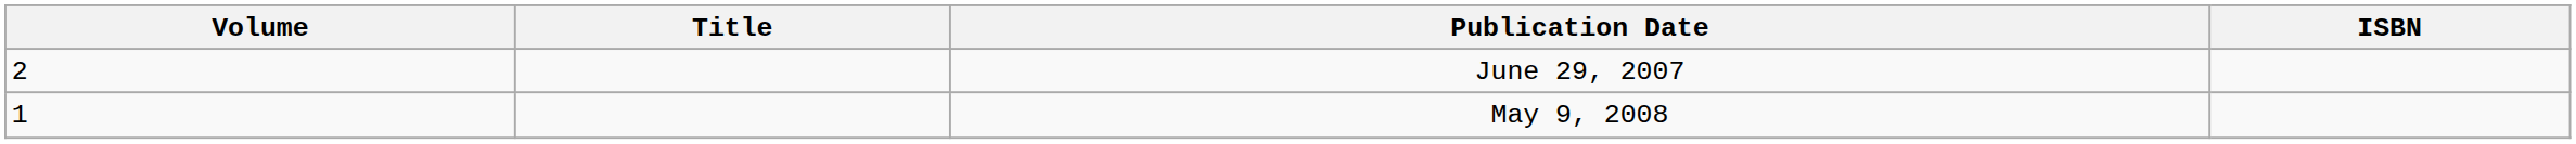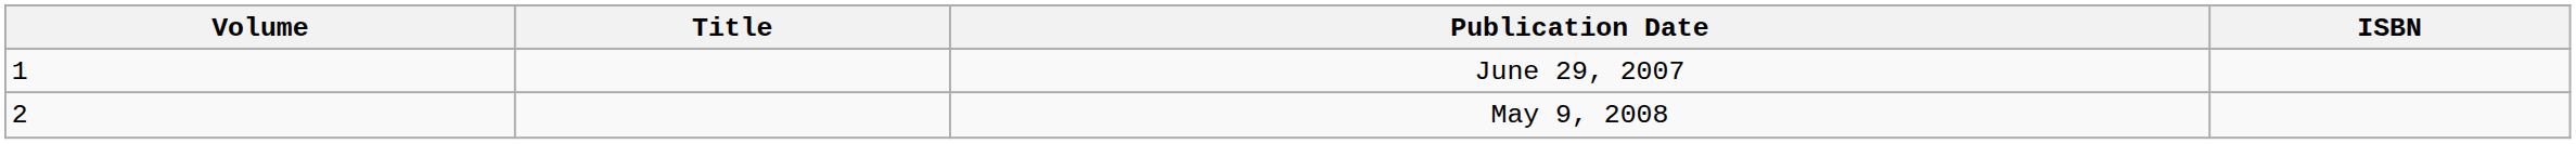June 29, 2007 | Volume: 2 -> 1
May 9, 2008 | Volume: 1 -> 2
